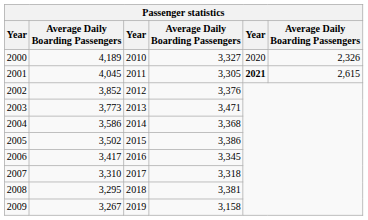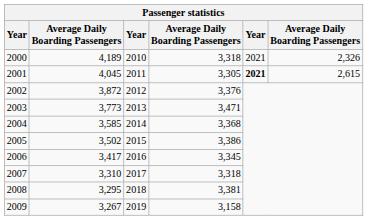2000 | column 4: 3,327 -> 3,318
2000 | column 5: 2020 -> 2021
2002 | column 2: 3,852 -> 3,872
2004 | column 2: 3,586 -> 3,585
